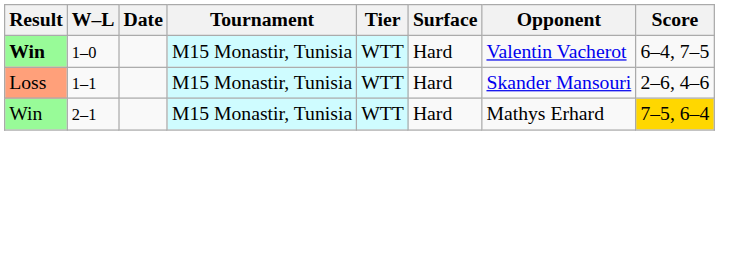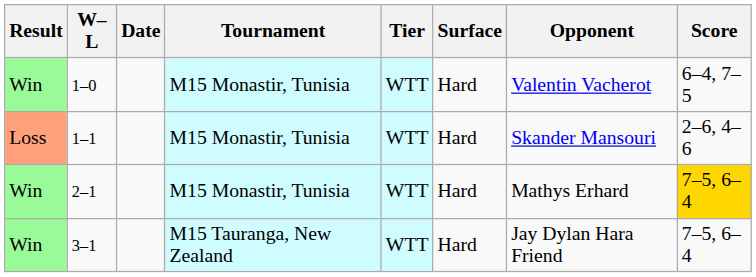1–0 | Result: bold -> normal
+ row: Win | 3–1 | M15 Tauranga, New Zealand | WTT | Hard | Jay Dylan Hara Friend | 7–5, 6–4
